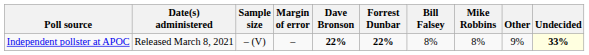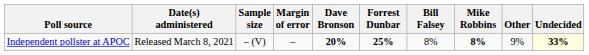Independent pollster at APOC | Dave Bronson: 22% -> 20%
Independent pollster at APOC | Forrest Dunbar: 22% -> 25%
Independent pollster at APOC | Mike Robbins: normal -> bold
